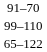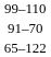rows swapped: 91–70 <-> 99–110
